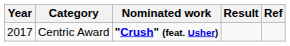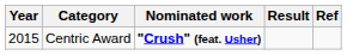Centric Award | Year: 2017 -> 2015
